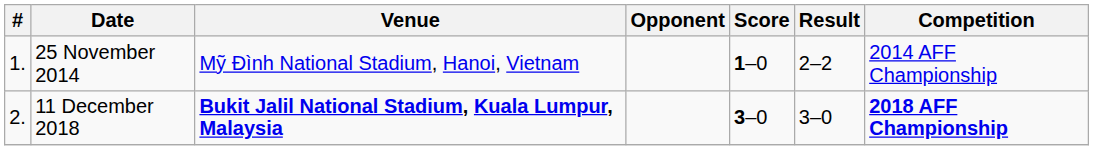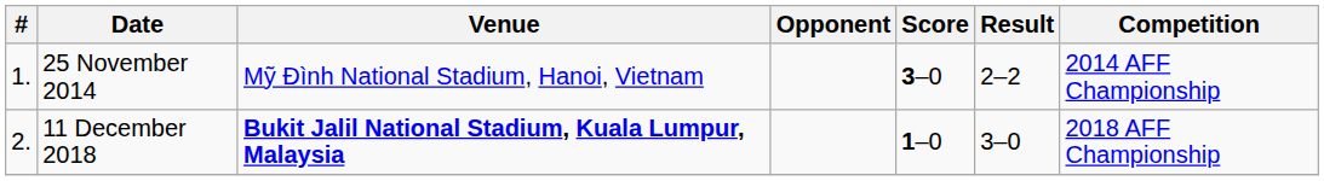25 November 2014 | Score: 1–0 -> 3–0
11 December 2018 | Score: 3–0 -> 1–0
11 December 2018 | Competition: bold -> normal
